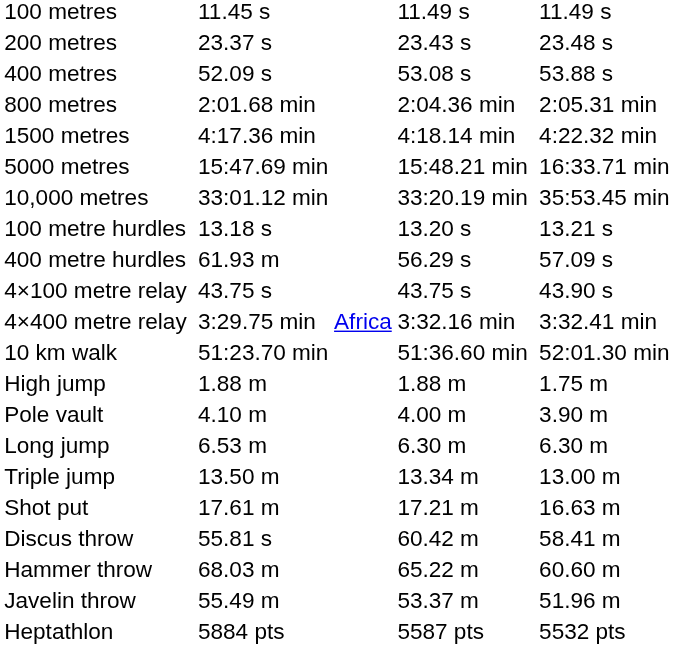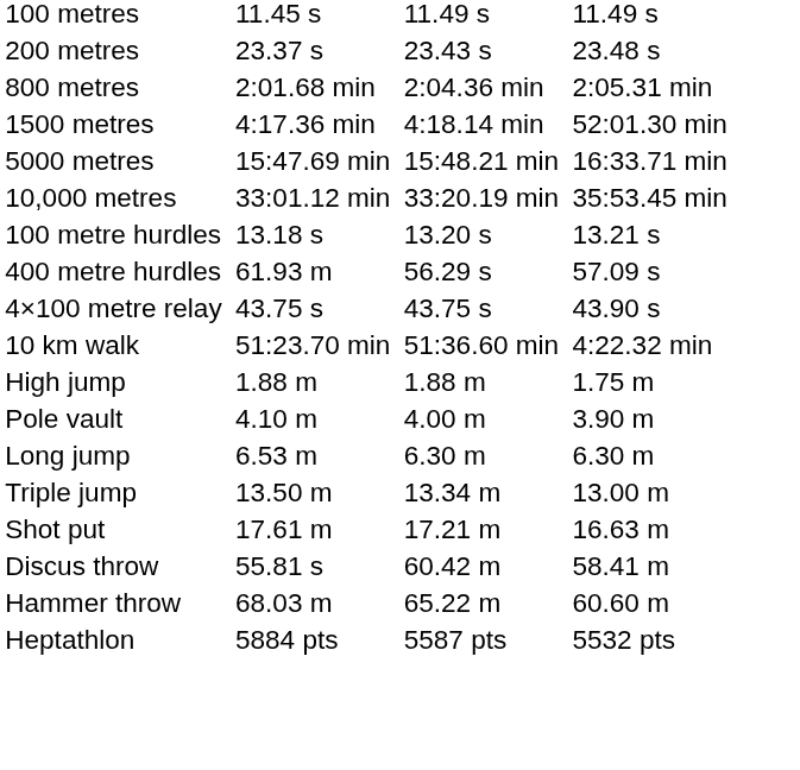- row: 400 metres | 52.09 s | 53.08 s | 53.88 s
1500 metres | column 7: 4:22.32 min -> 52:01.30 min
- row: 4×400 metre relay | 3:29.75 min | Africa | 3:32.16 min | 3:32.41 min
10 km walk | column 7: 52:01.30 min -> 4:22.32 min
- row: Javelin throw | 55.49 m | 53.37 m | 51.96 m
